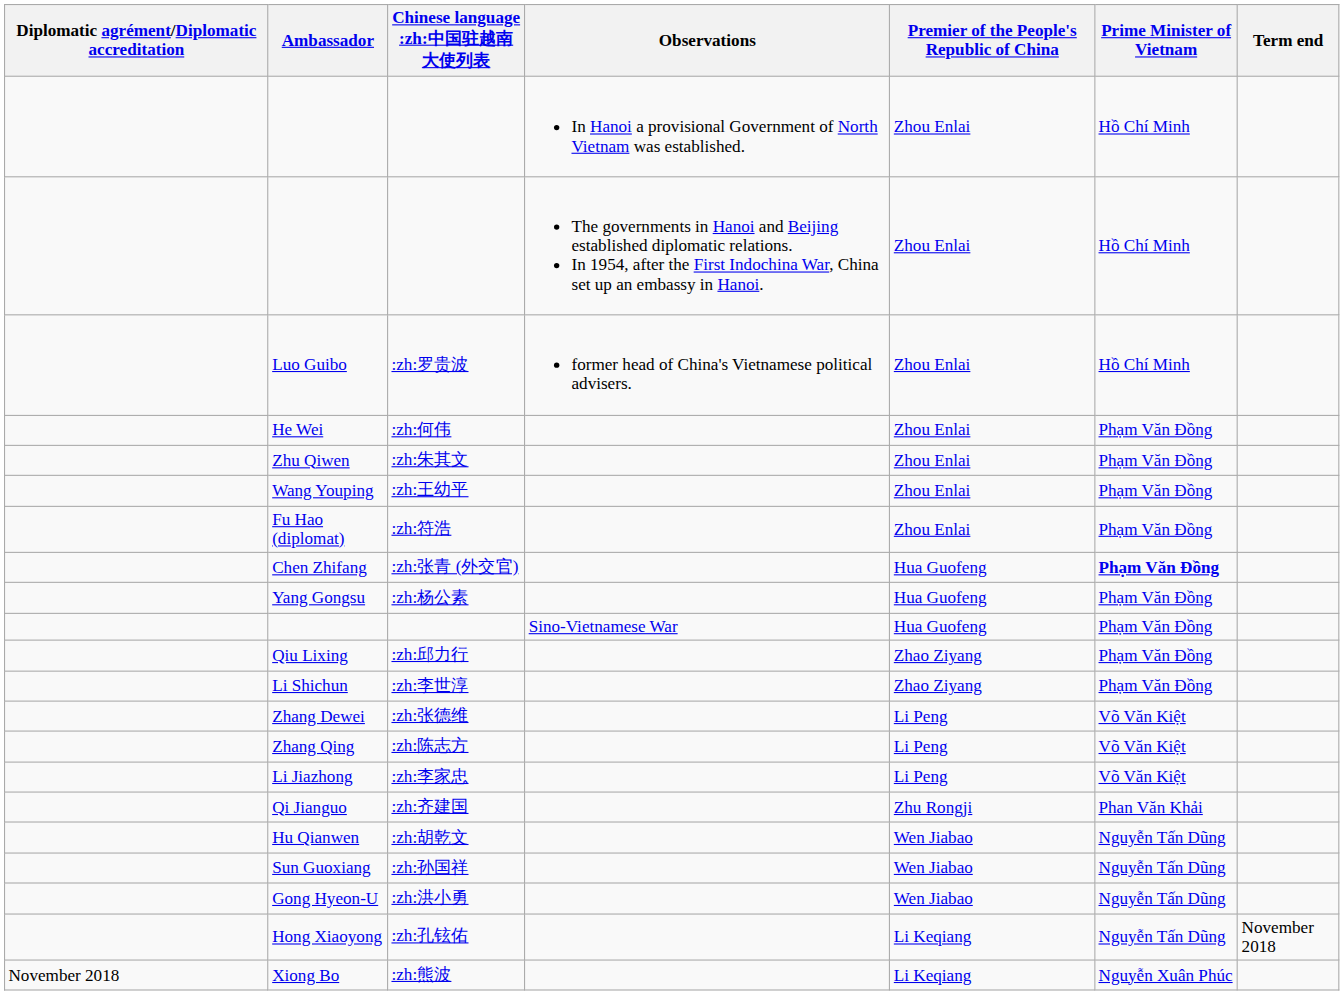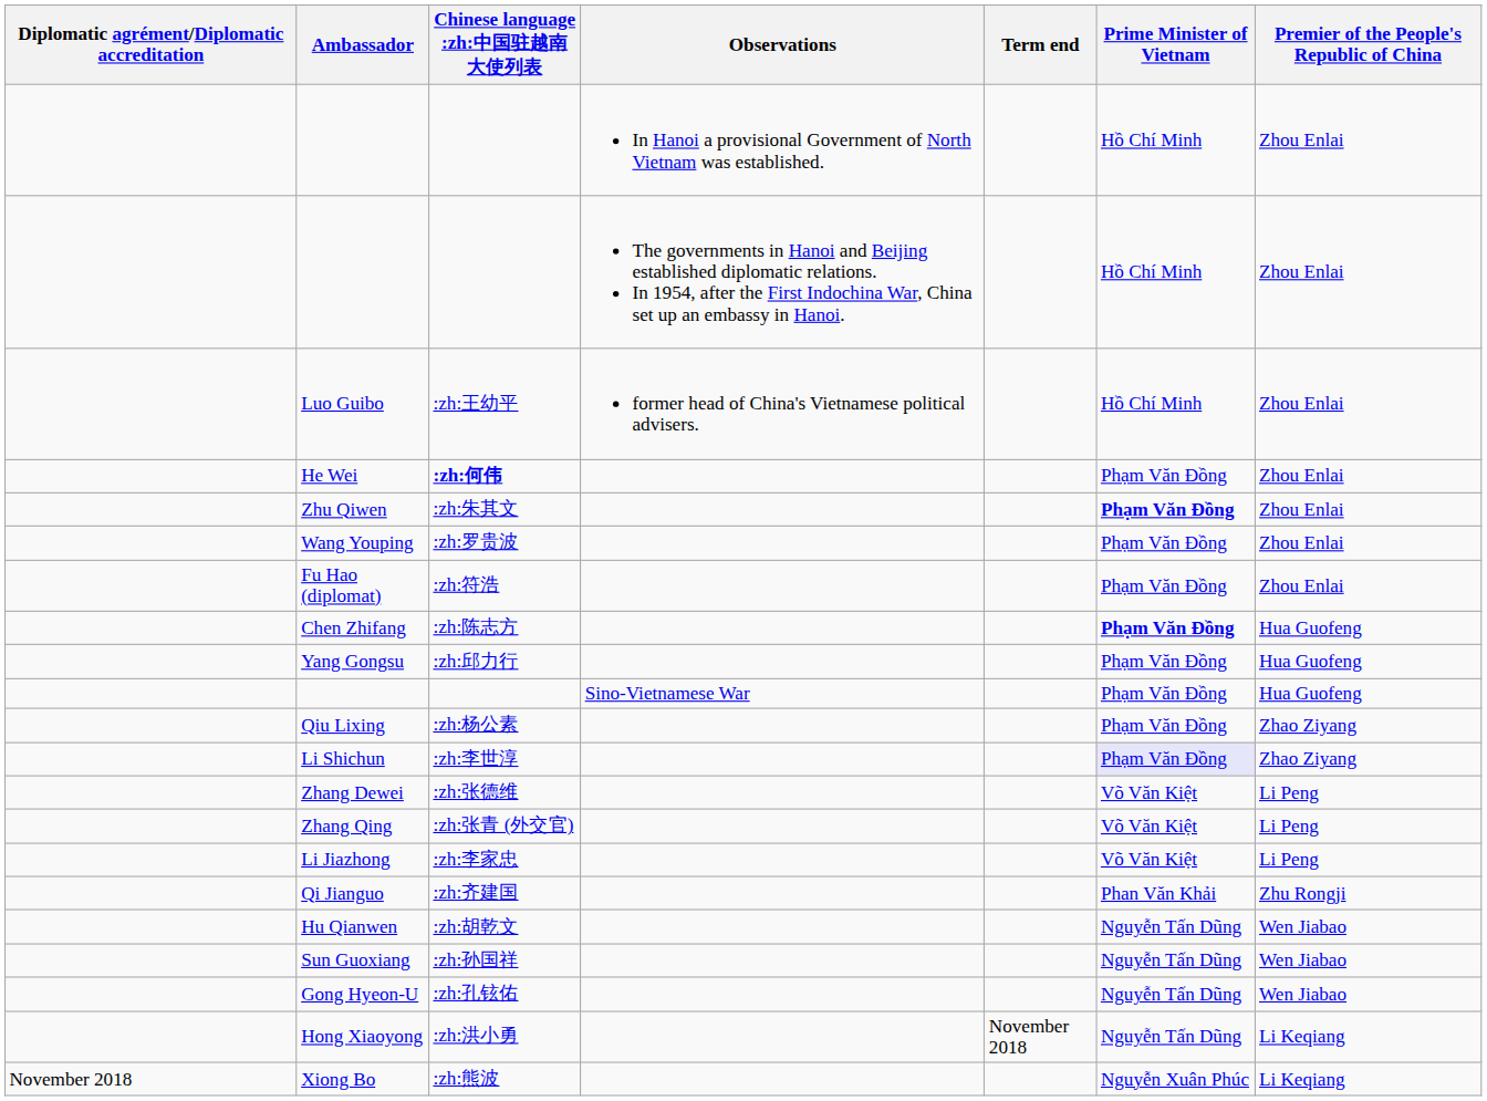columns swapped: Premier of the People's Republic of China <-> Term end
Luo Guibo | Chinese language :zh:中国驻越南大使列表: :zh:罗贵波 -> :zh:王幼平
He Wei | Chinese language :zh:中国驻越南大使列表: normal -> bold
Zhu Qiwen | Prime Minister of Vietnam: normal -> bold
Wang Youping | Chinese language :zh:中国驻越南大使列表: :zh:王幼平 -> :zh:罗贵波
Chen Zhifang | Chinese language :zh:中国驻越南大使列表: :zh:张青 (外交官) -> :zh:陈志方
Yang Gongsu | Chinese language :zh:中国驻越南大使列表: :zh:杨公素 -> :zh:邱力行
Qiu Lixing | Chinese language :zh:中国驻越南大使列表: :zh:邱力行 -> :zh:杨公素
Li Shichun | Prime Minister of Vietnam: no background -> lavender background
Zhang Qing | Chinese language :zh:中国驻越南大使列表: :zh:陈志方 -> :zh:张青 (外交官)
Gong Hyeon-U | Chinese language :zh:中国驻越南大使列表: :zh:洪小勇 -> :zh:孔铉佑
Hong Xiaoyong | Chinese language :zh:中国驻越南大使列表: :zh:孔铉佑 -> :zh:洪小勇
